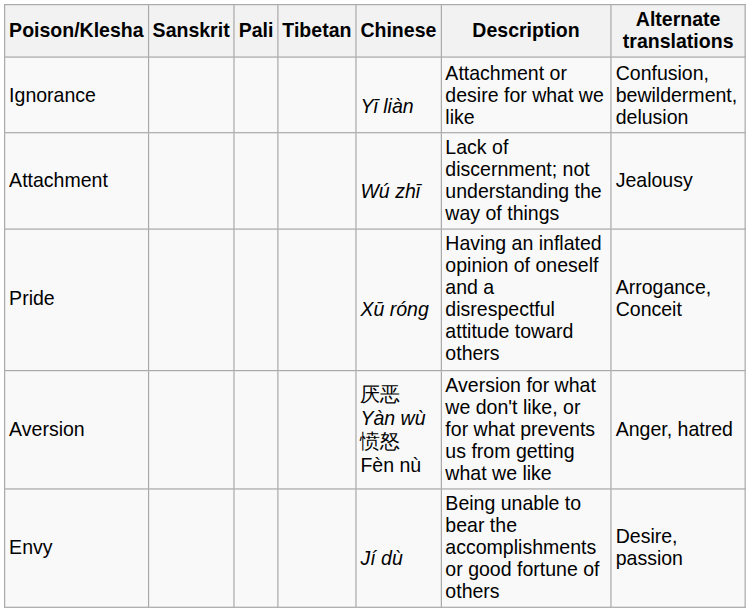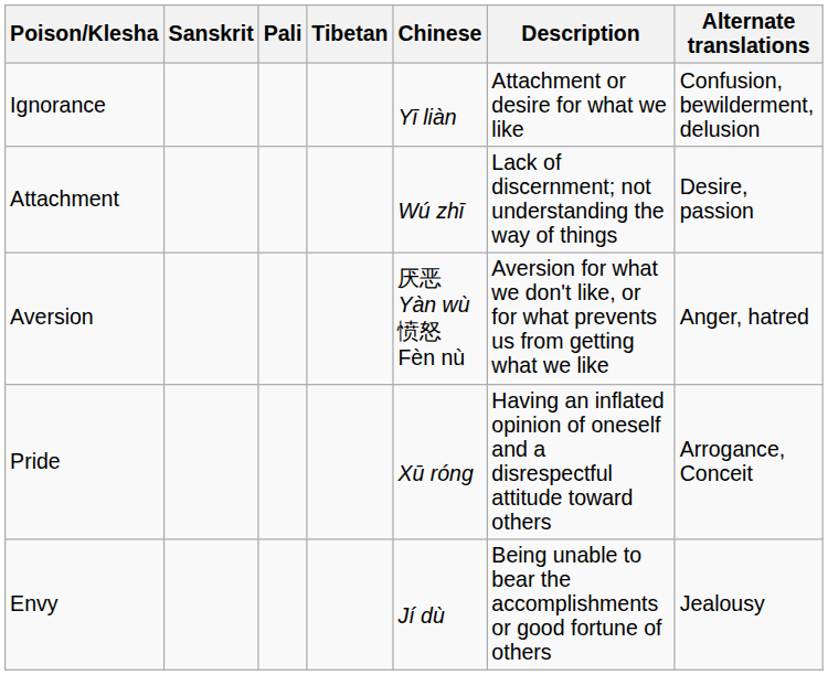Attachment | Alternate translations: Jealousy -> Desire, passion
rows swapped: Aversion <-> Pride
Envy | Alternate translations: Desire, passion -> Jealousy
